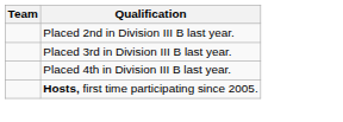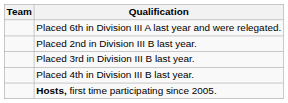+ row: Placed 6th in Division III A last year and were relegated.
